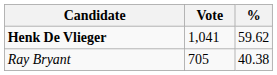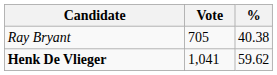rows swapped: Henk De Vlieger <-> Ray Bryant
